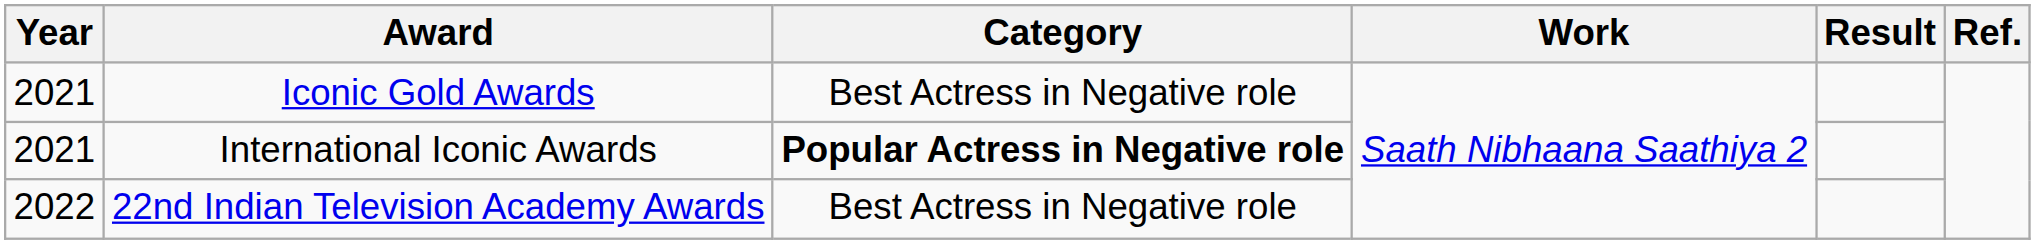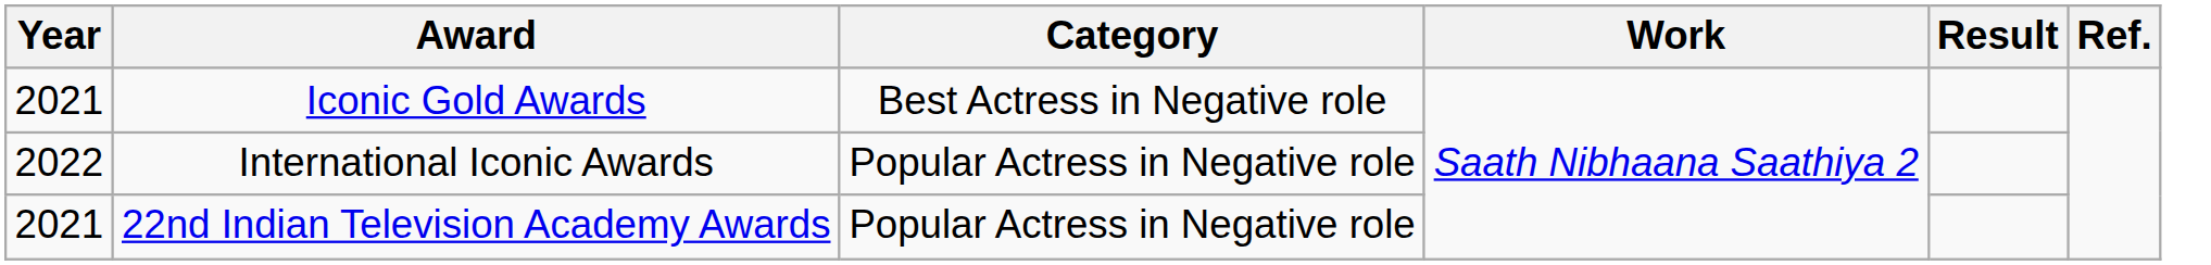International Iconic Awards | Year: 2021 -> 2022
International Iconic Awards | Category: bold -> normal
22nd Indian Television Academy Awards | Year: 2022 -> 2021
22nd Indian Television Academy Awards | Category: Best Actress in Negative role -> Popular Actress in Negative role
